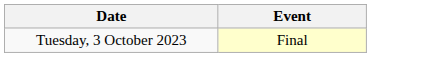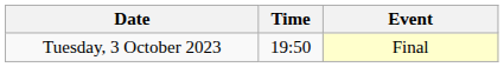+ column: Time | 19:50
